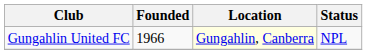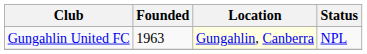Gungahlin United FC | Founded: 1966 -> 1963
